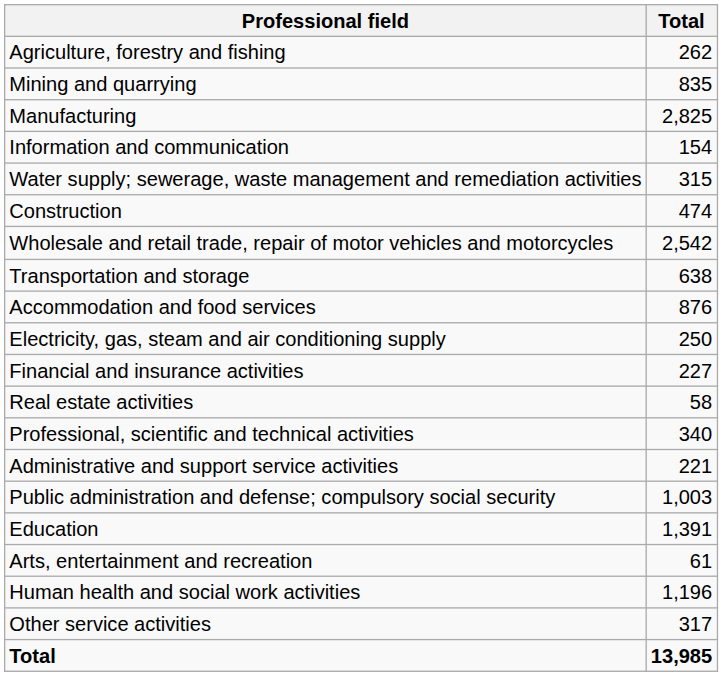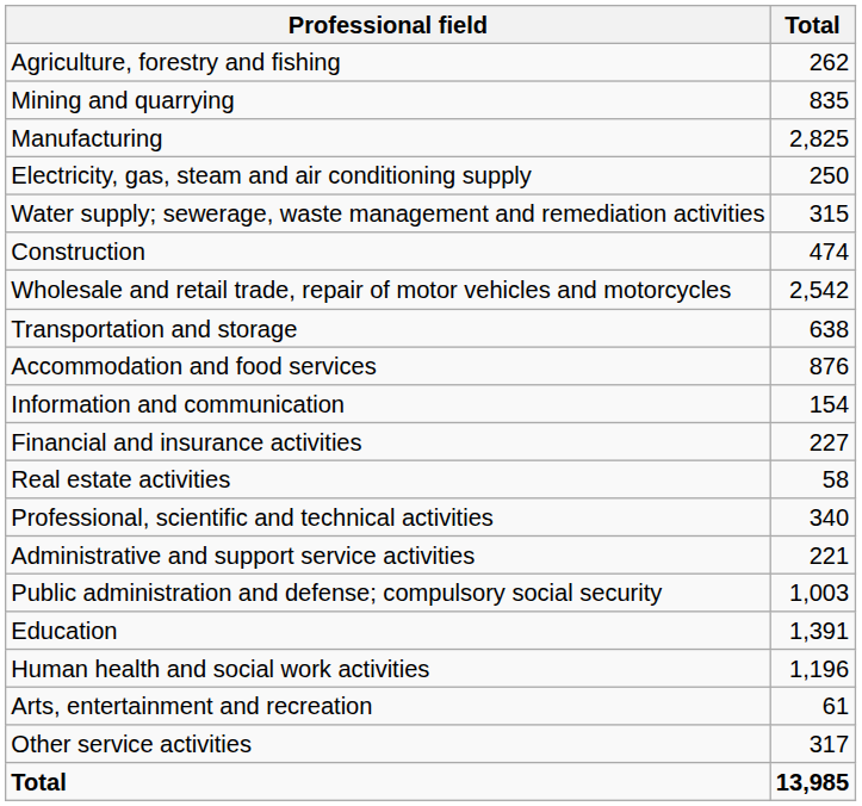rows swapped: Electricity, gas, steam and air conditioning supply <-> Information and communication
rows swapped: Human health and social work activities <-> Arts, entertainment and recreation
